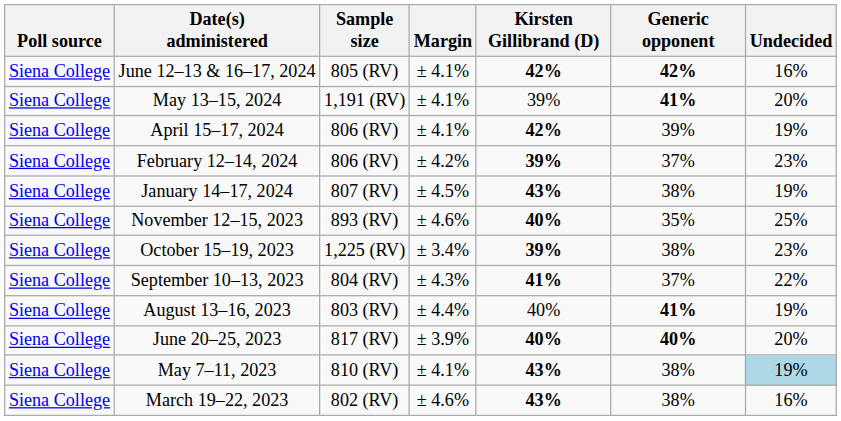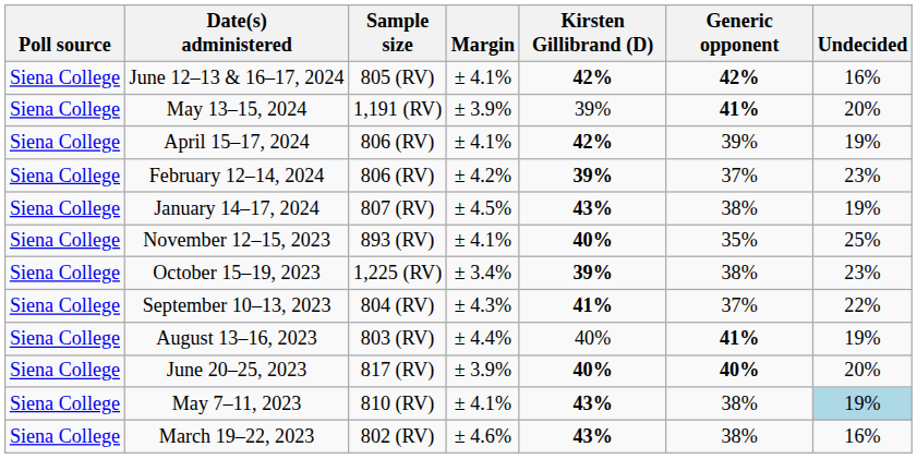May 13–15, 2024 | Margin: ± 4.1% -> ± 3.9%
November 12–15, 2023 | Margin: ± 4.6% -> ± 4.1%
